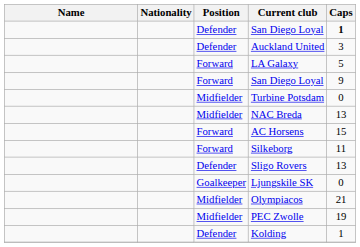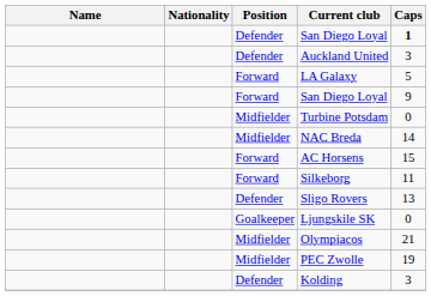NAC Breda | Caps: 13 -> 14
Kolding | Caps: 1 -> 3
